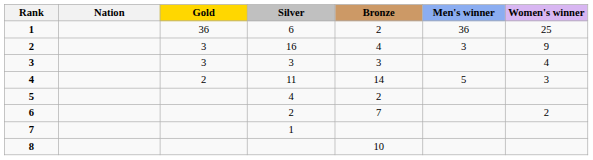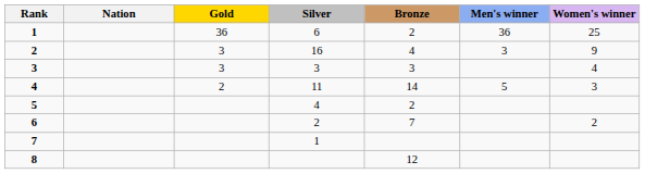8 | Bronze: 10 -> 12
